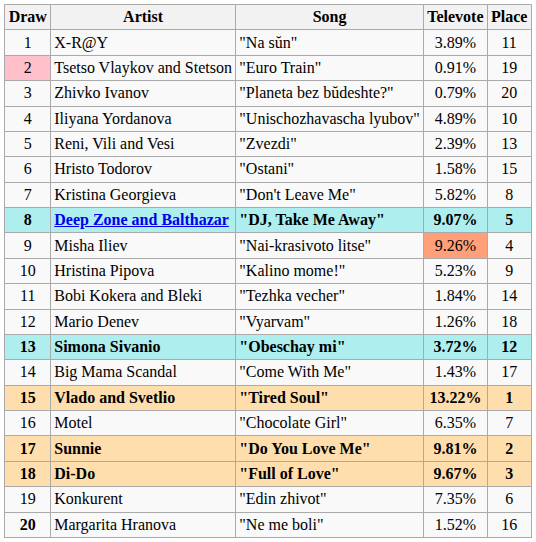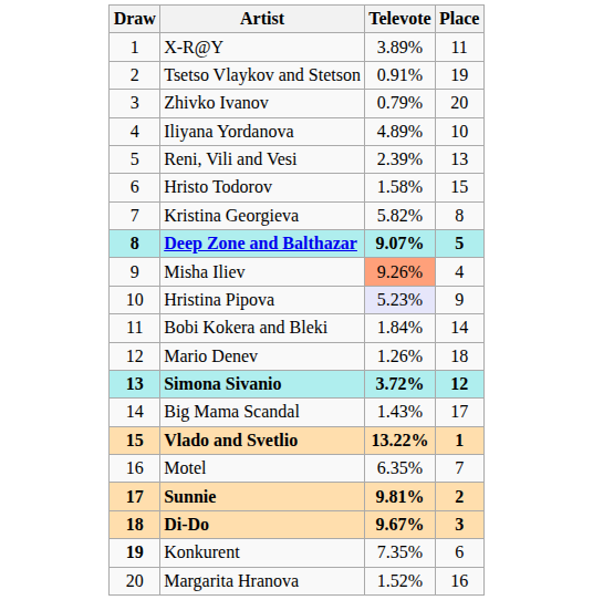- column: Song | "Na sŭn" | "Euro Train" | "Planeta bez bŭdeshte?" | "Unischozhavascha lyubov" | "Zvezdi" | "Ostani" | "Don't Leave Me" | "DJ, Take Me Away" | "Nai-krasivoto litse" | "Kalino mome!" | "Tezhka vecher" | "Vyarvam" | "Obeschay mi" | "Come With Me" | "Tired Soul" | "Chocolate Girl" | "Do You Love Me" | "Full of Love" | "Edin zhivot" | "Ne me boli"
Tsetso Vlaykov and Stetson | Draw: pink background -> no background
Hristina Pipova | Televote: no background -> lavender background
Konkurent | Draw: normal -> bold
Margarita Hranova | Draw: bold -> normal
